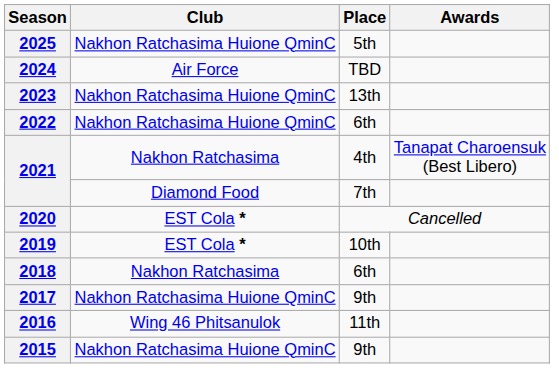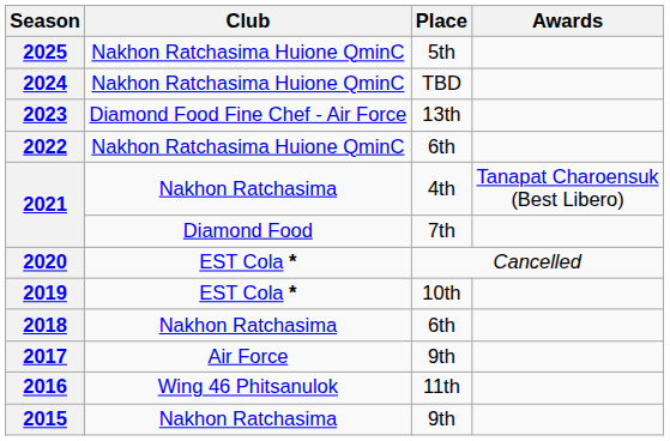2024 | Club: Air Force -> Nakhon Ratchasima Huione QminC
2023 | Club: Nakhon Ratchasima Huione QminC -> Diamond Food Fine Chef - Air Force
2017 | Club: Nakhon Ratchasima Huione QminC -> Air Force
2015 | Club: Nakhon Ratchasima Huione QminC -> Nakhon Ratchasima
